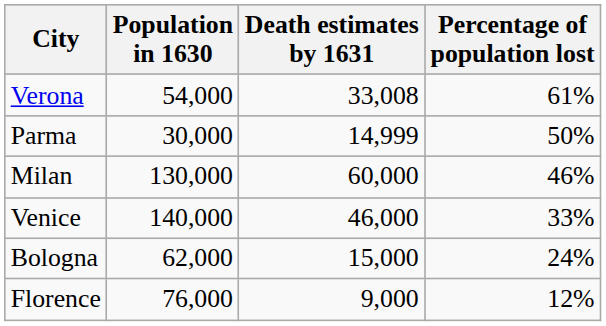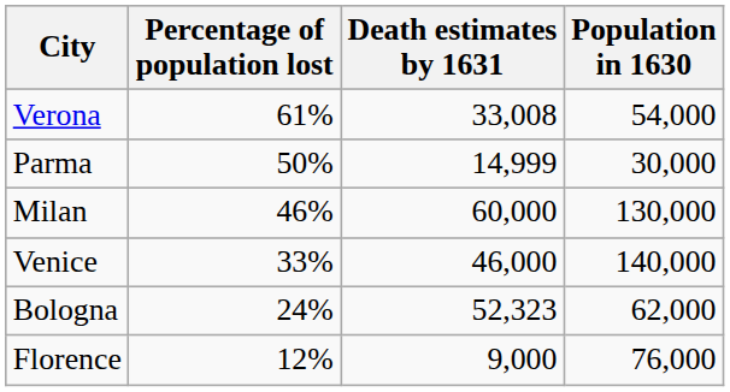columns swapped: Population in 1630 <-> Percentage of population lost
Bologna | Death estimates by 1631: 15,000 -> 52,323
